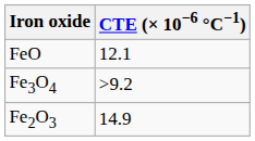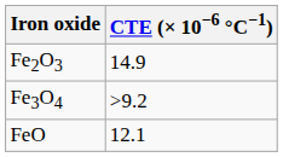rows swapped: Fe2O3 <-> FeO
